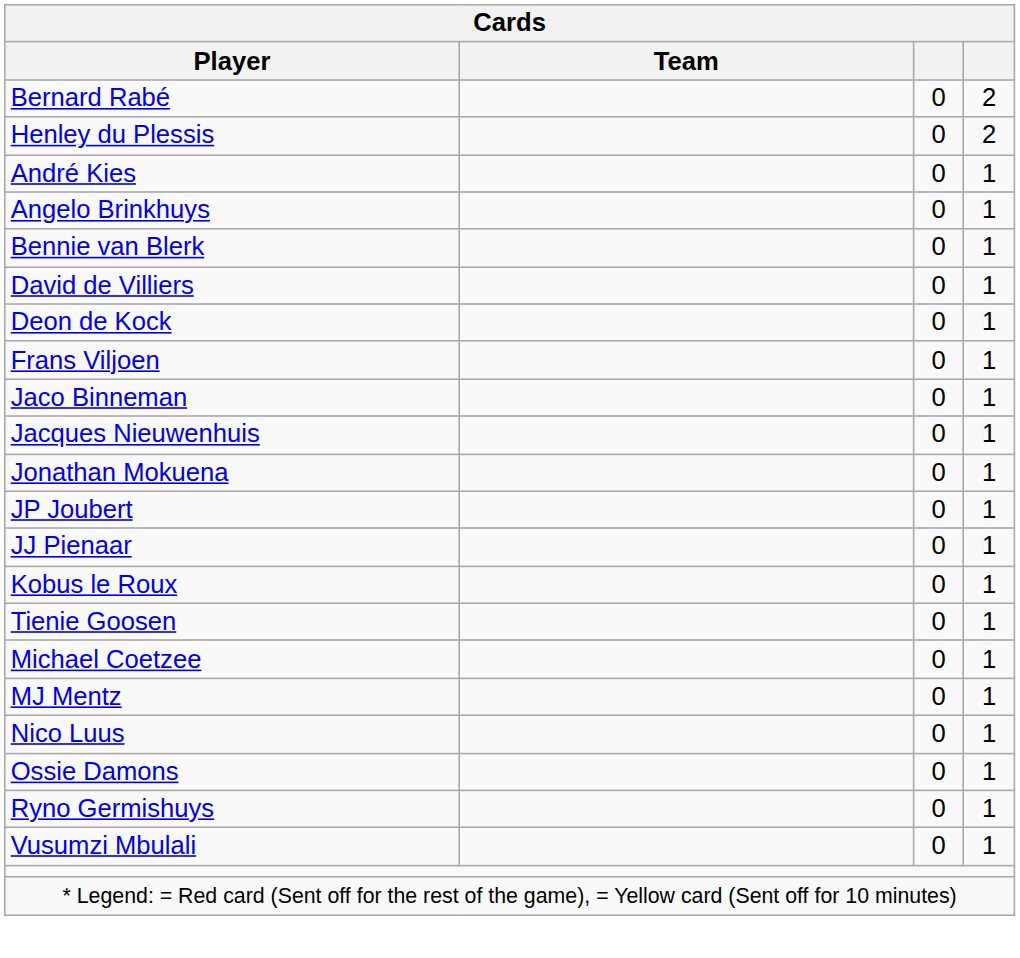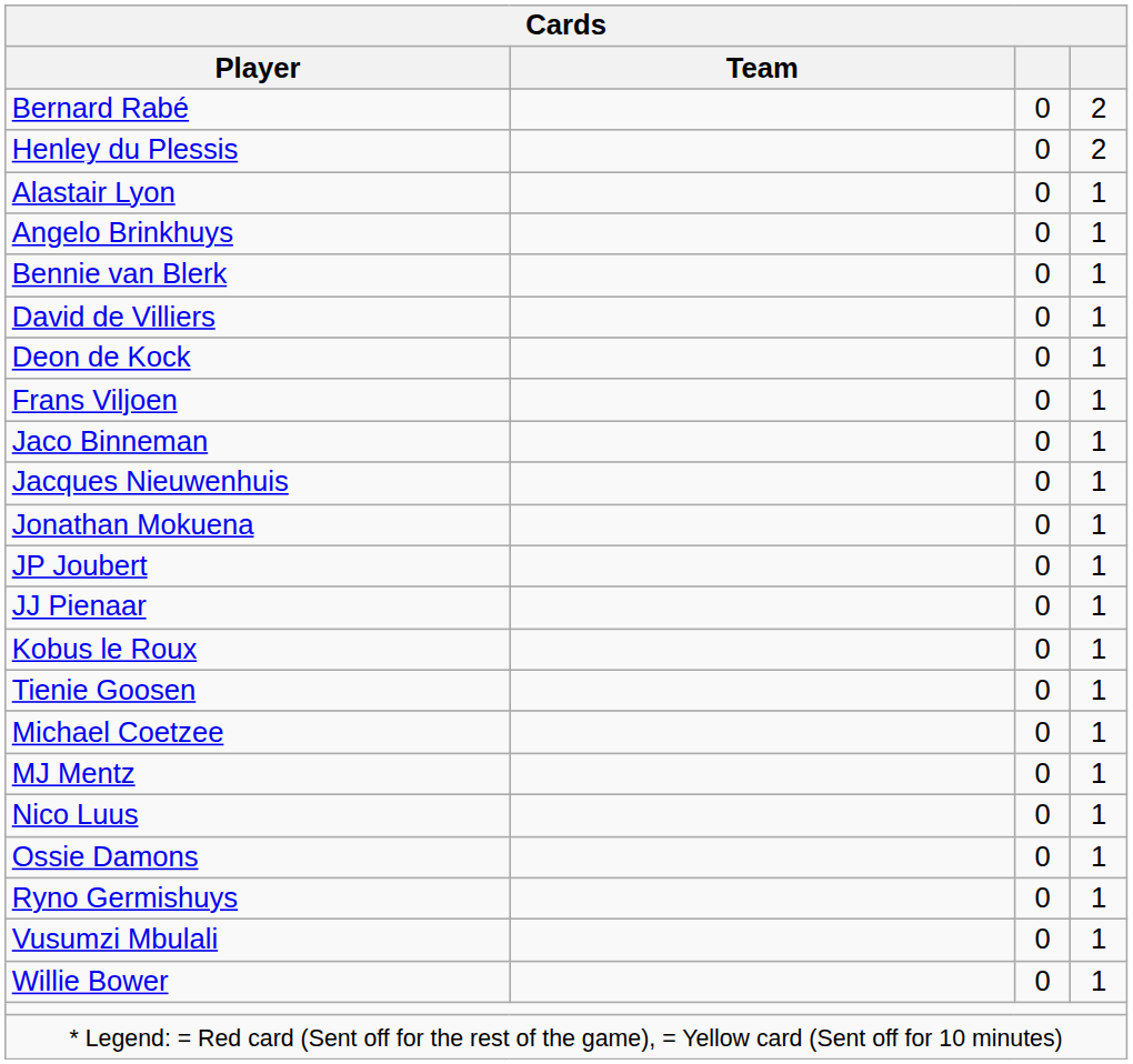+ row: Alastair Lyon | 0 | 1
- row: André Kies | 0 | 1
+ row: Willie Bower | 0 | 1
